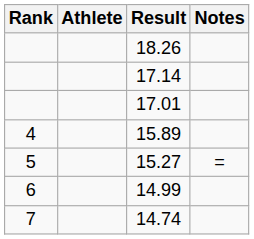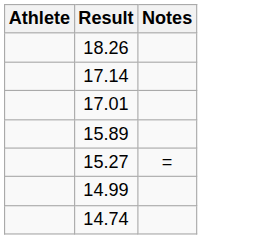- column: Rank | 4 | 5 | 6 | 7
